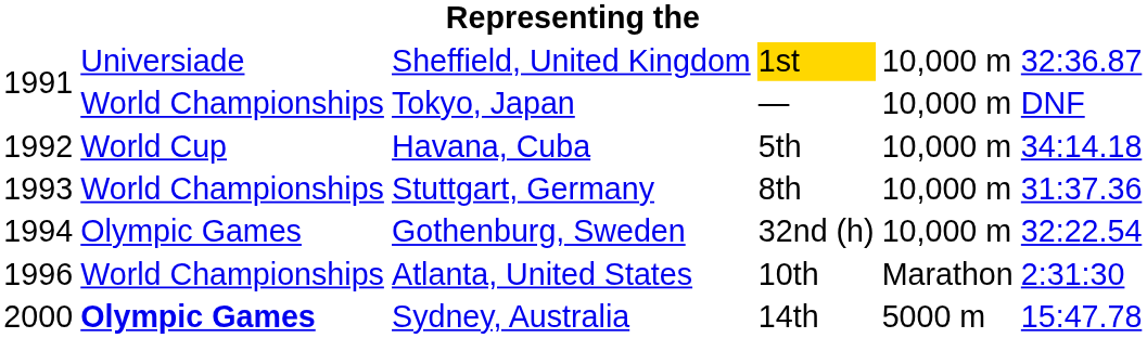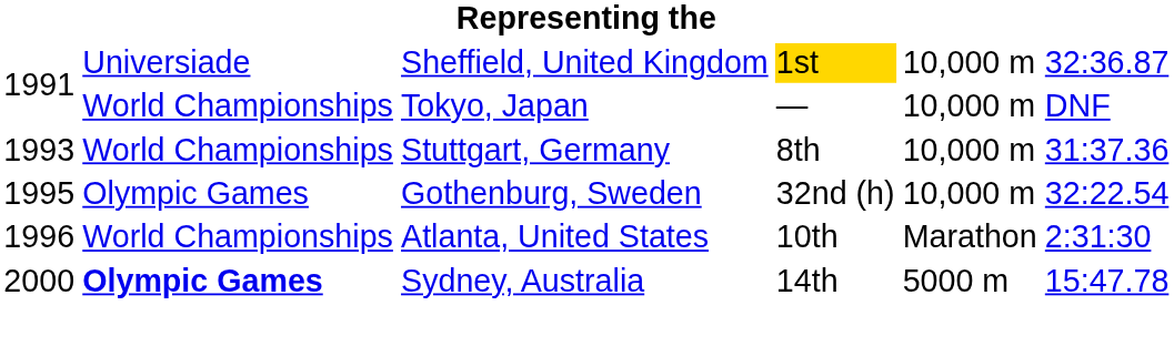- row: 1992 | World Cup | Havana, Cuba | 5th | 10,000 m | 34:14.18
Gothenburg, Sweden | column 1: 1994 -> 1995
